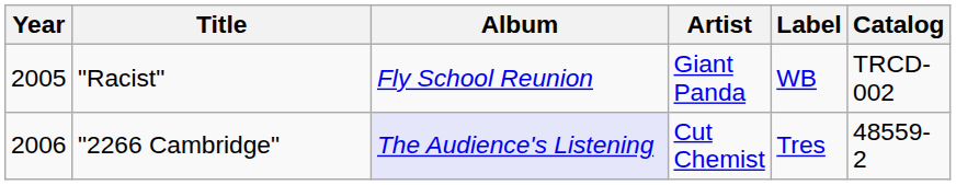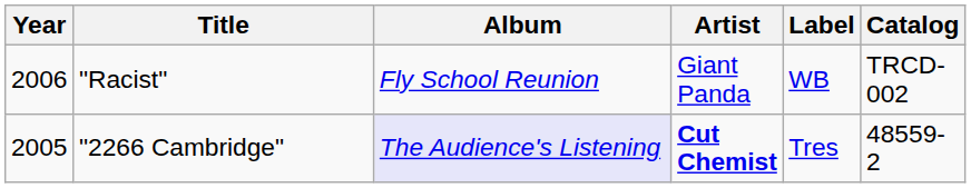"Racist" | Year: 2005 -> 2006
"2266 Cambridge" | Year: 2006 -> 2005
"2266 Cambridge" | Artist: normal -> bold
